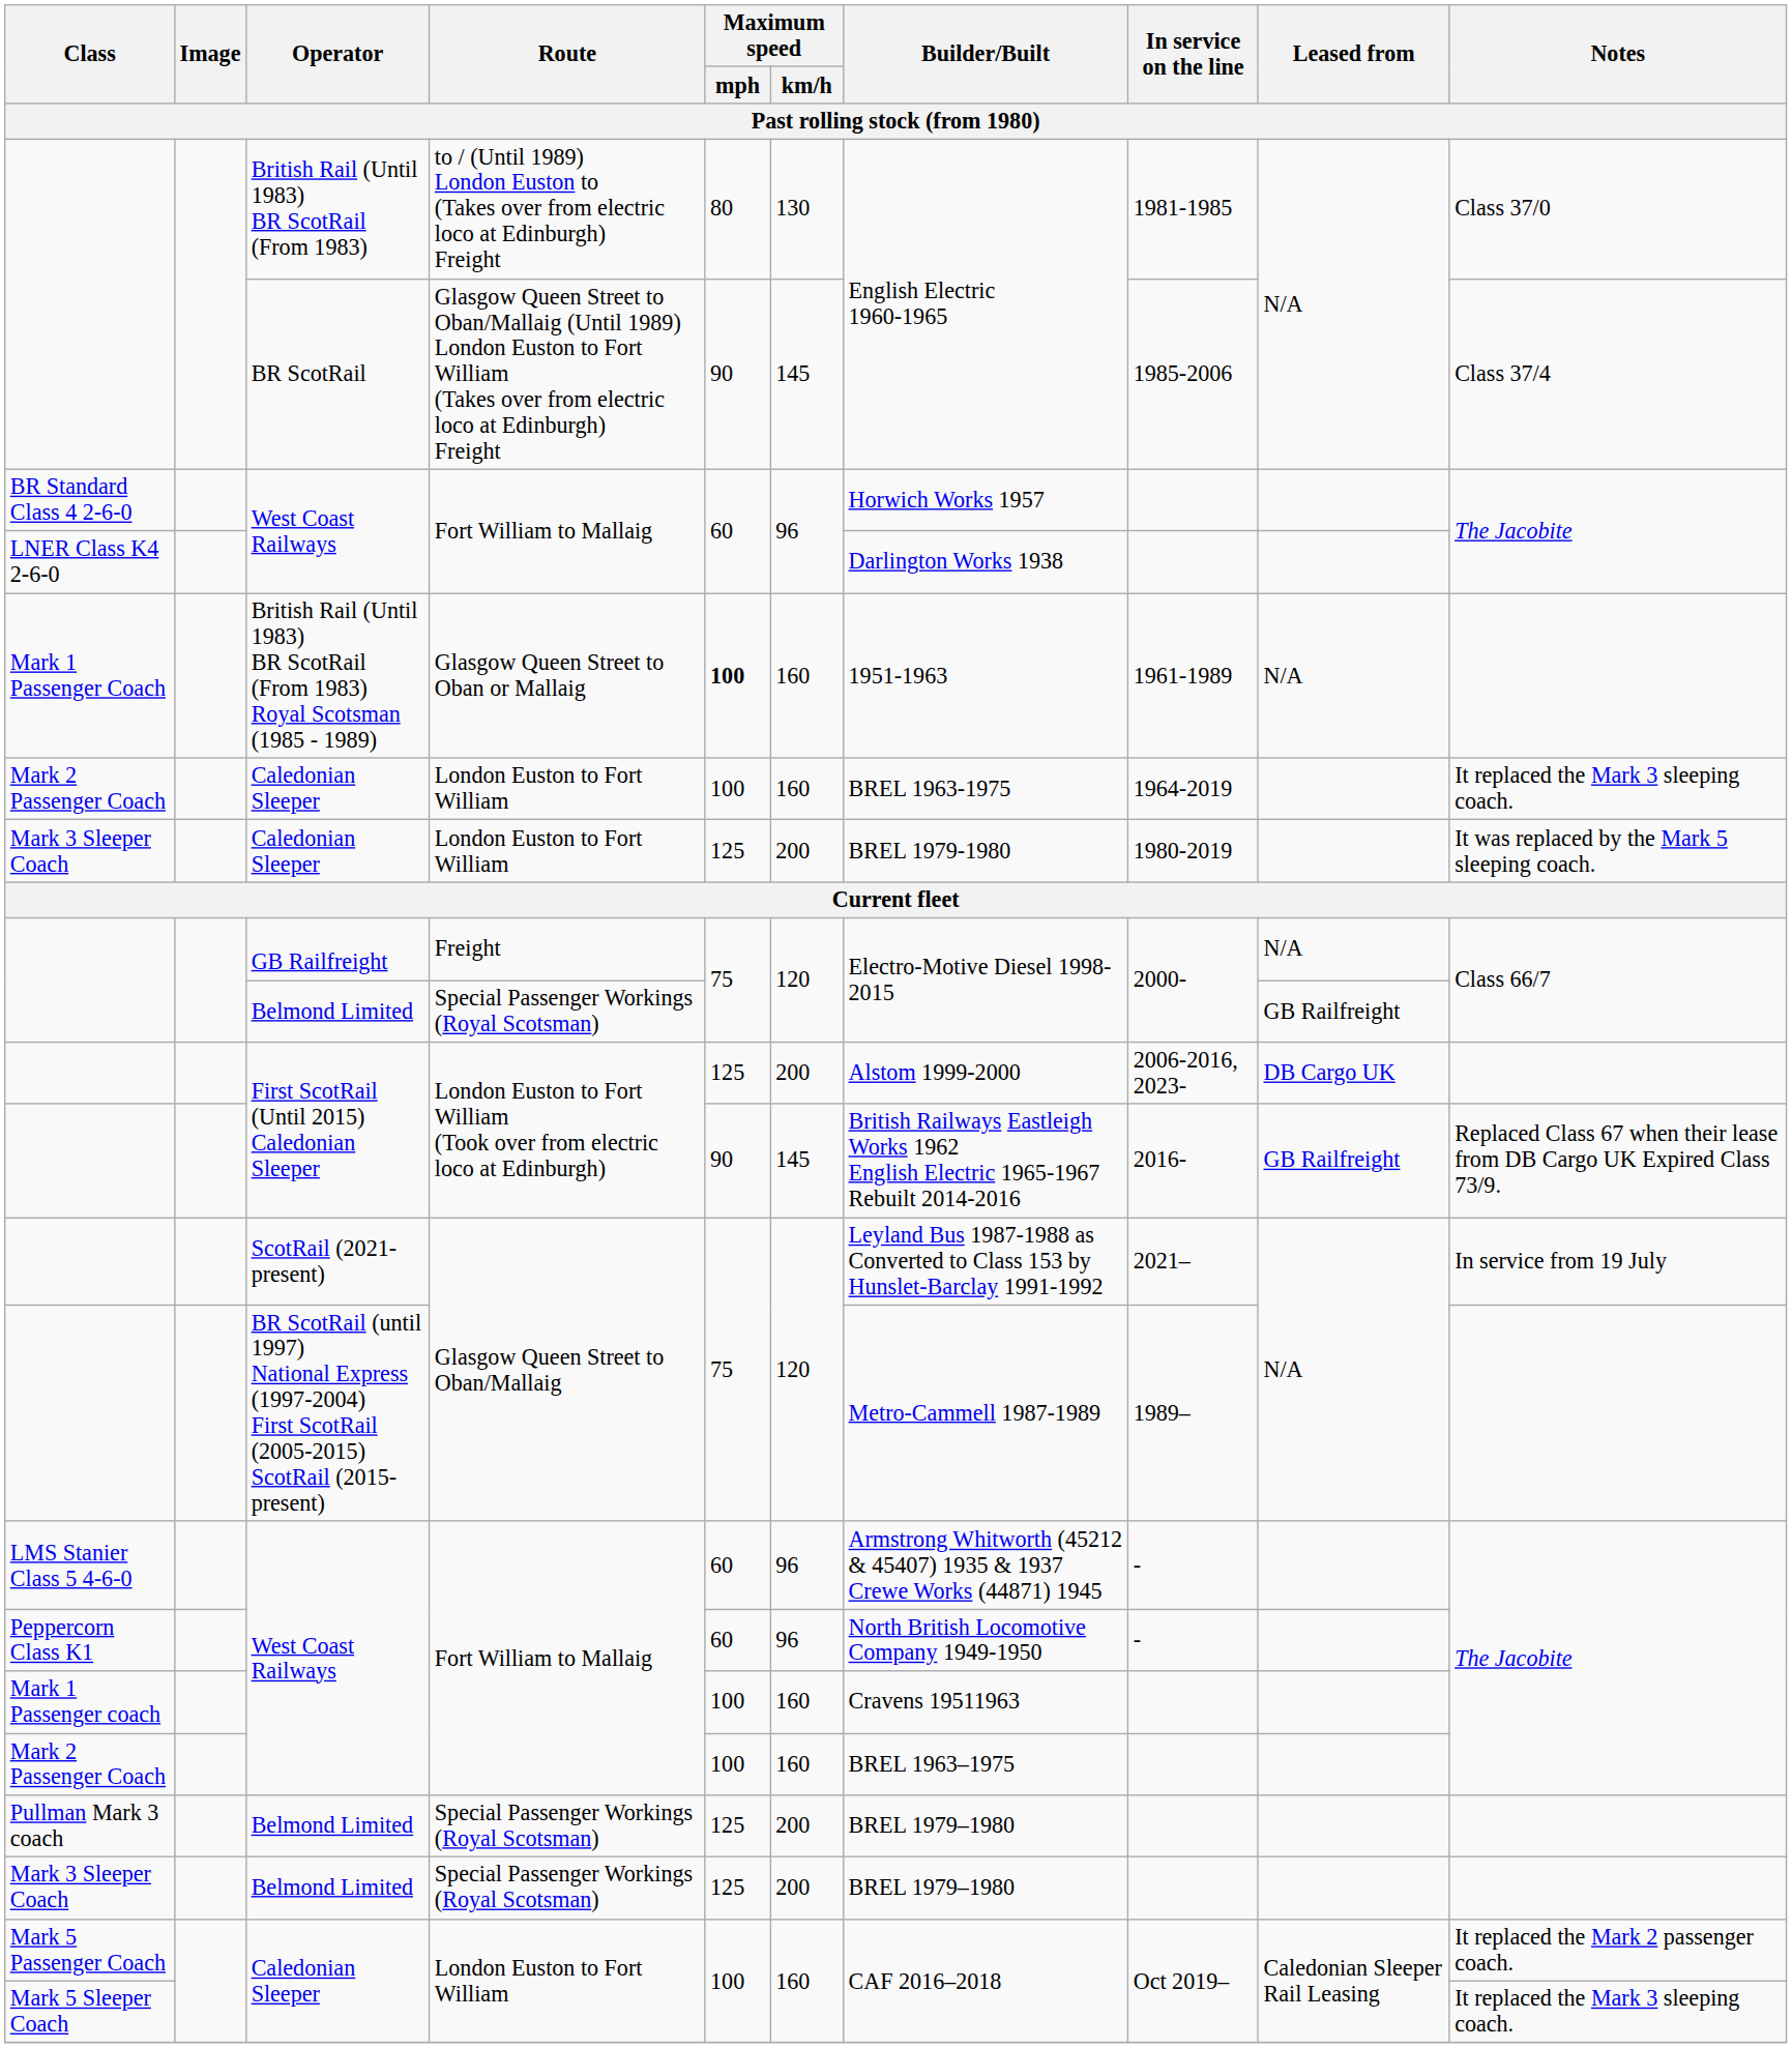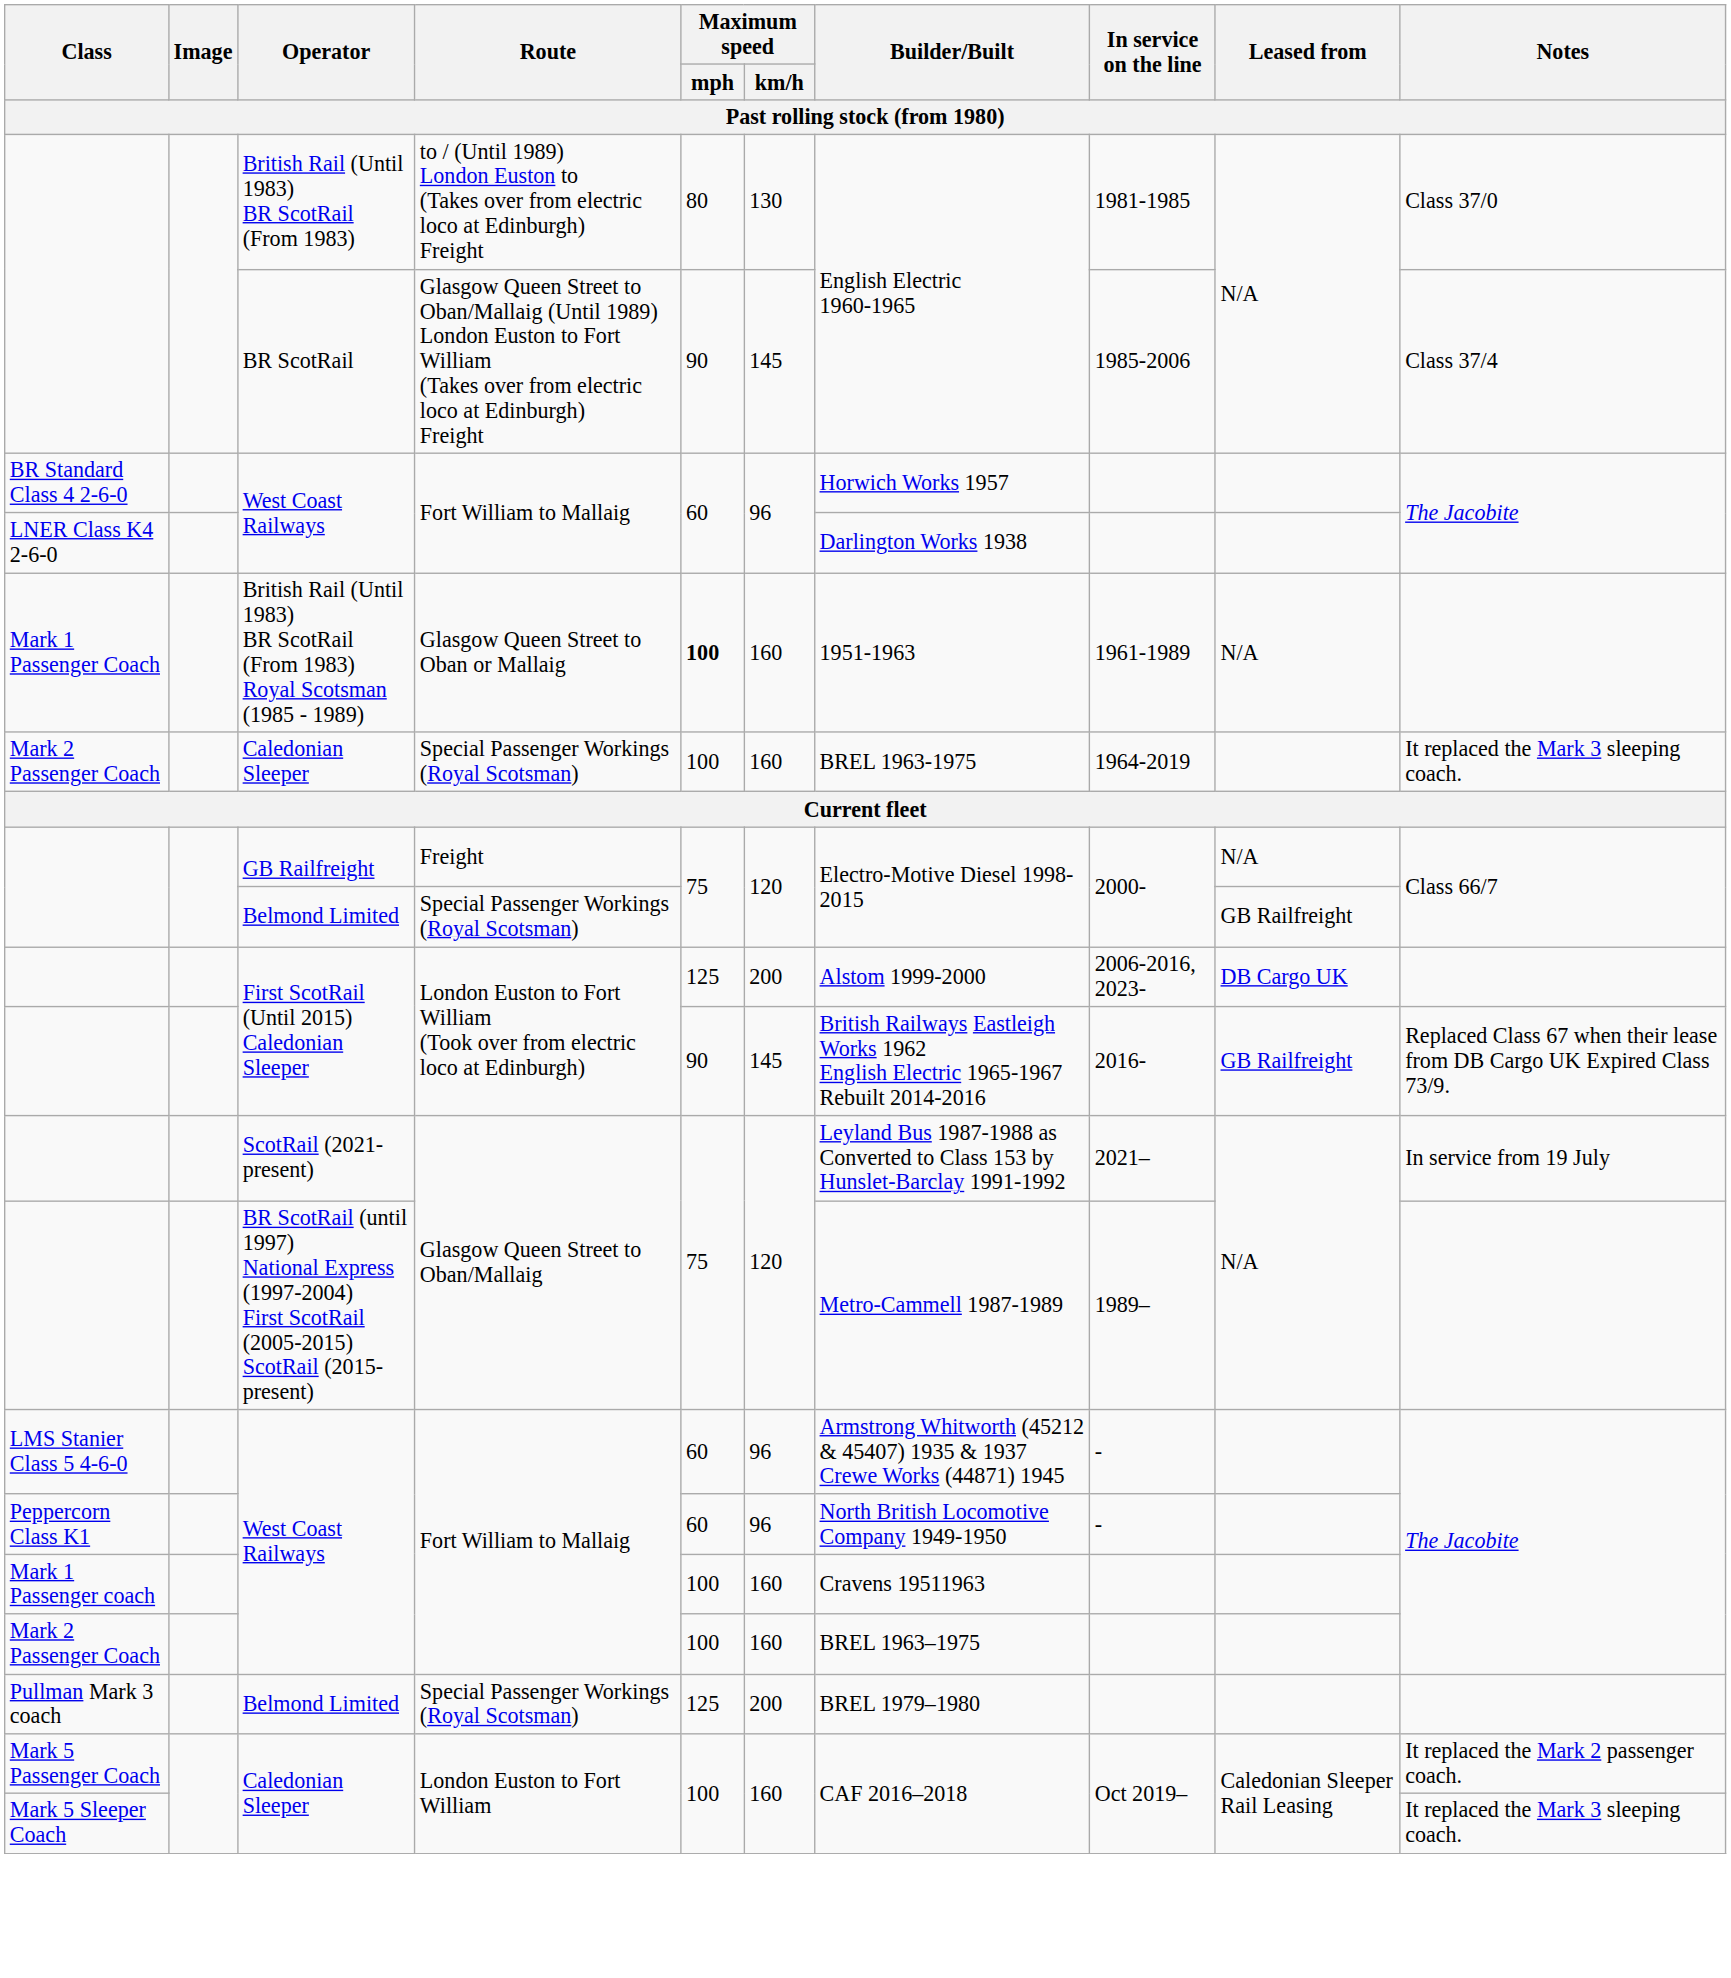Mark 2 Passenger Coach / Caledonian Sleeper | Route: London Euston to Fort William -> Special Passenger Workings (Royal Scotsman)
- row: Mark 3 Sleeper Coach | Caledonian Sleeper | London Euston to Fort William | 125 | 200 | BREL 1979-1980 | 1980-2019 | It was replaced by the Mark 5 sleeping coach.
- row: Mark 3 Sleeper Coach | Belmond Limited | Special Passenger Workings (Royal Scotsman) | 125 | 200 | BREL 1979–1980
